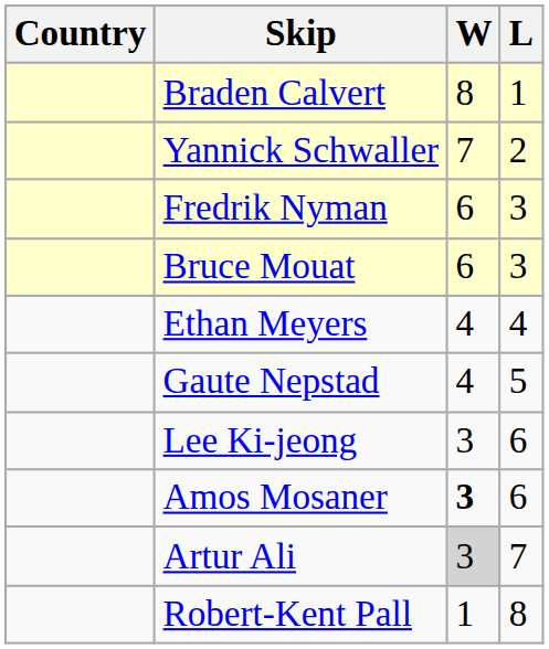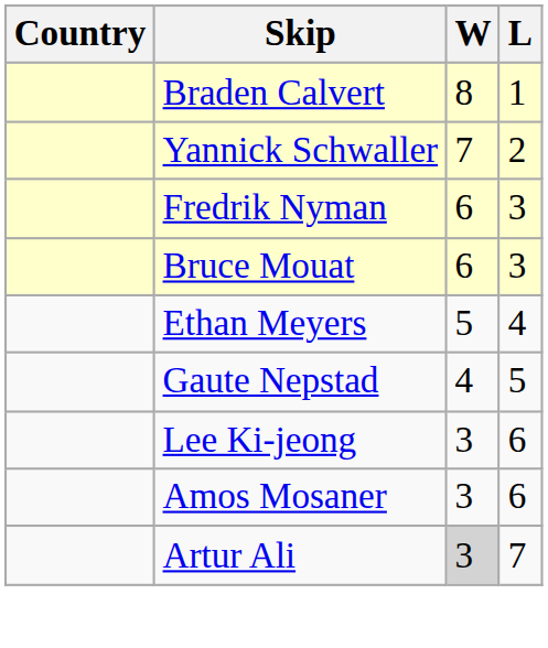Ethan Meyers | W: 4 -> 5
Amos Mosaner | W: bold -> normal
- row: Robert-Kent Pall | 1 | 8
